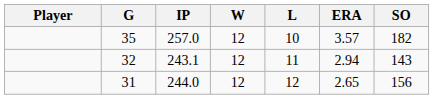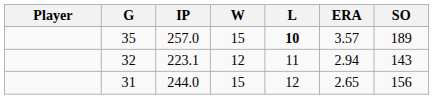35 | W: 12 -> 15
35 | L: normal -> bold
35 | SO: 182 -> 189
32 | IP: 243.1 -> 223.1
31 | W: 12 -> 15
